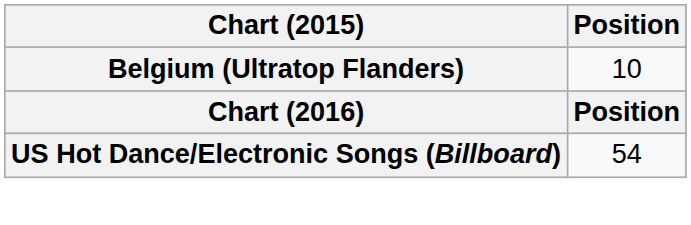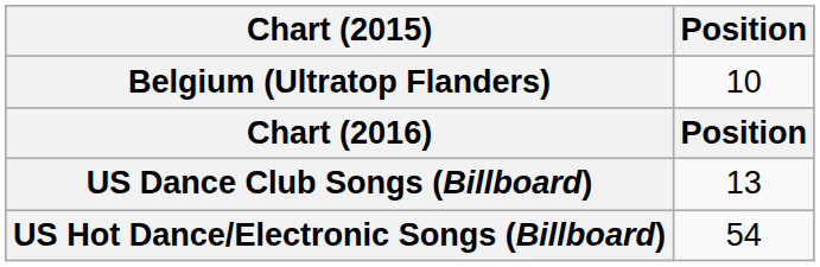+ row: US Dance Club Songs (Billboard) | 13
